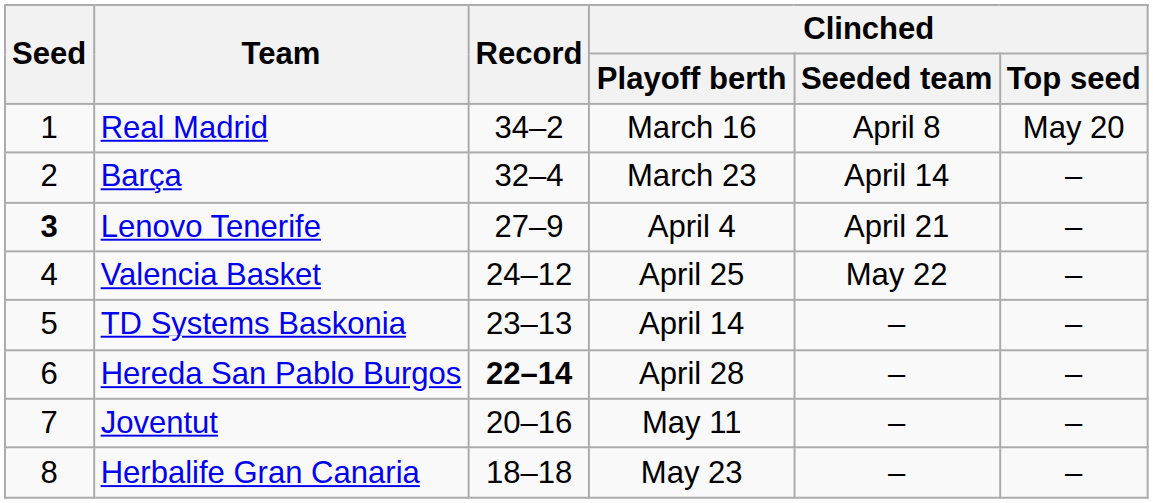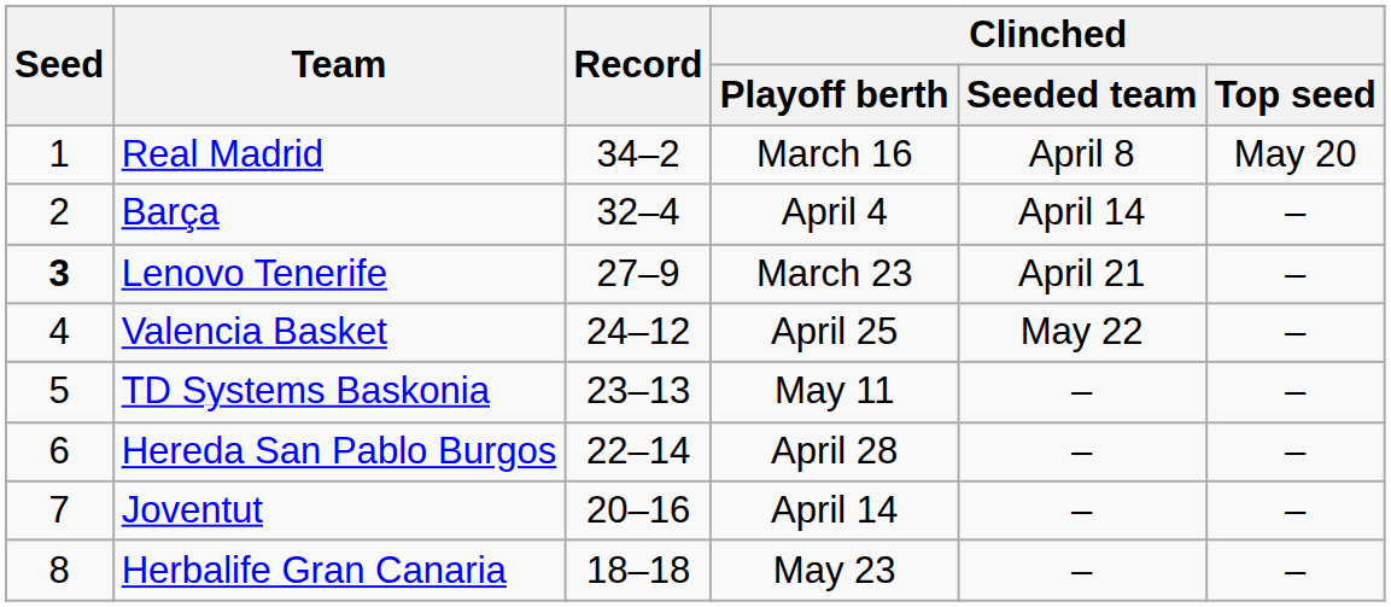Barça | Clinched / Playoff berth: March 23 -> April 4
Lenovo Tenerife | Clinched / Playoff berth: April 4 -> March 23
TD Systems Baskonia | Clinched / Playoff berth: April 14 -> May 11
Hereda San Pablo Burgos | Record: bold -> normal
Joventut | Clinched / Playoff berth: May 11 -> April 14
